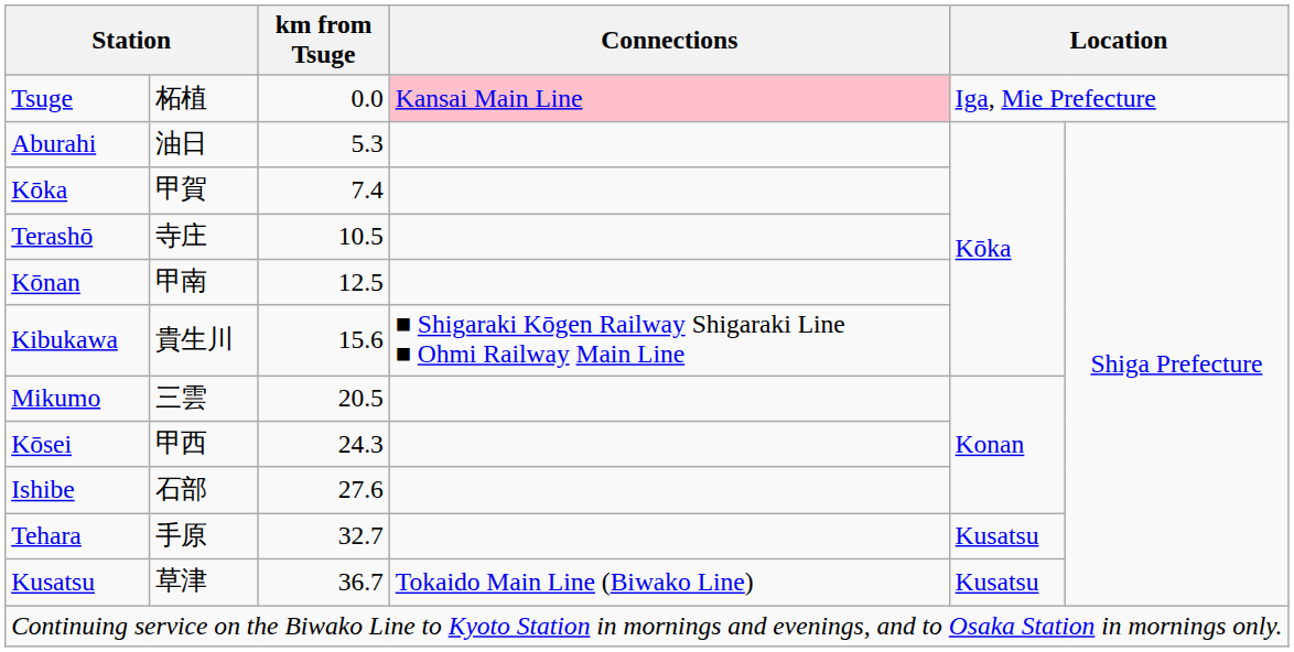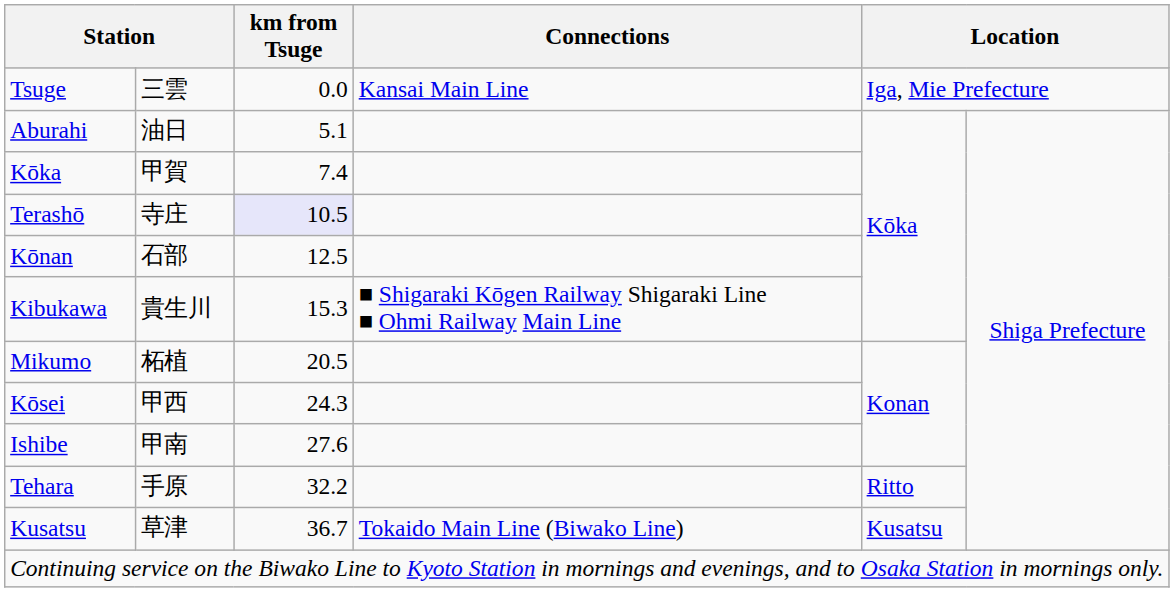Tsuge | column 2: 柘植 -> 三雲
Tsuge | Connections: pink background -> no background
Aburahi | km from Tsuge: 5.3 -> 5.1
Terashō | km from Tsuge: no background -> lavender background
Kōnan | column 2: 甲南 -> 石部
Kibukawa | km from Tsuge: 15.6 -> 15.3
Mikumo | column 2: 三雲 -> 柘植
Ishibe | column 2: 石部 -> 甲南
Tehara | km from Tsuge: 32.7 -> 32.2
Tehara | column 5: Kusatsu -> Ritto
